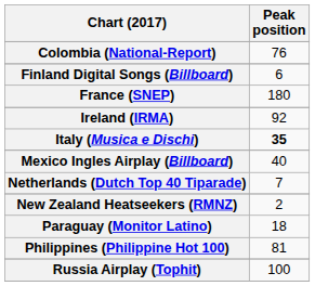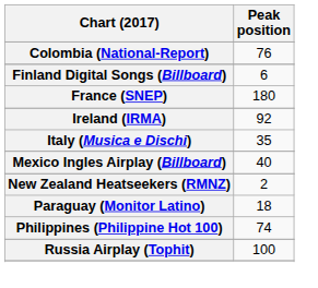Italy (Musica e Dischi) | Peak position: bold -> normal
- row: Netherlands (Dutch Top 40 Tiparade) | 7
Philippines (Philippine Hot 100) | Peak position: 81 -> 74
